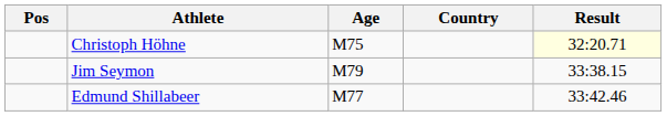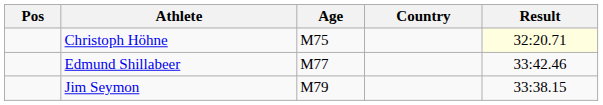rows swapped: Jim Seymon <-> Edmund Shillabeer
